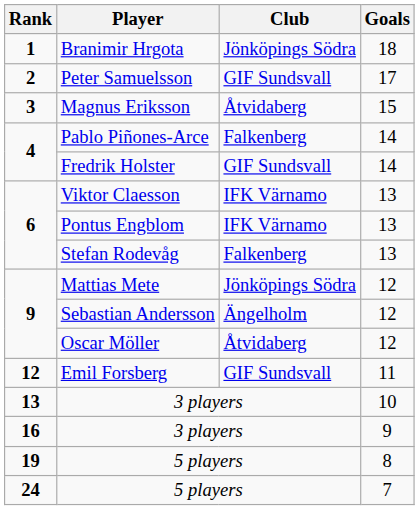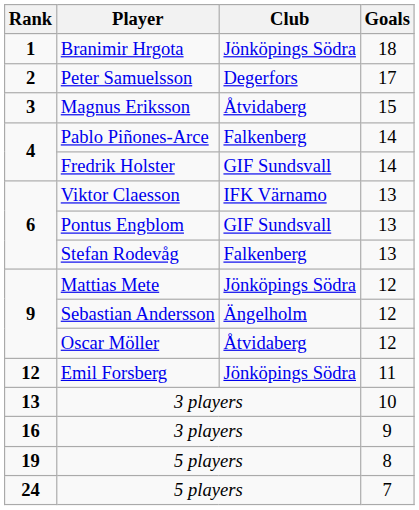Peter Samuelsson | Club: GIF Sundsvall -> Degerfors
Pontus Engblom | Club: IFK Värnamo -> GIF Sundsvall
Emil Forsberg | Club: GIF Sundsvall -> Jönköpings Södra
